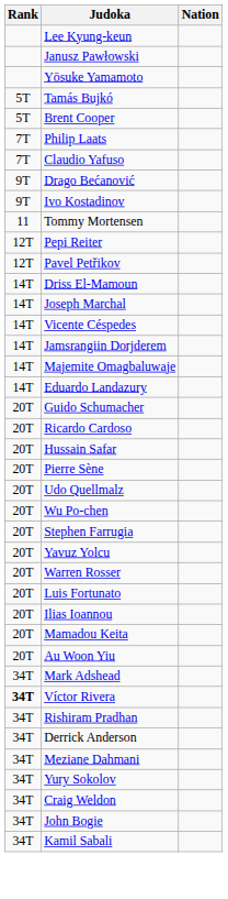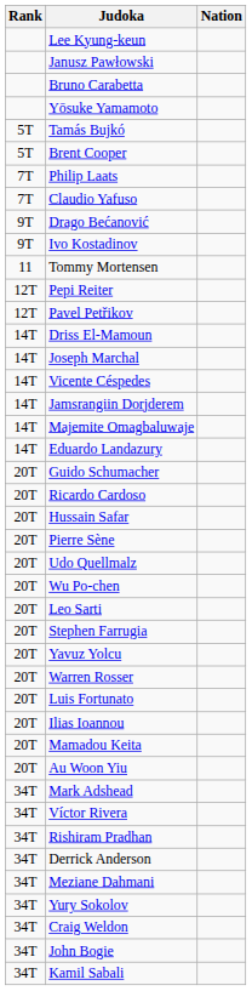+ row: Bruno Carabetta
+ row: 20T | Leo Sarti
Víctor Rivera | Rank: bold -> normal
